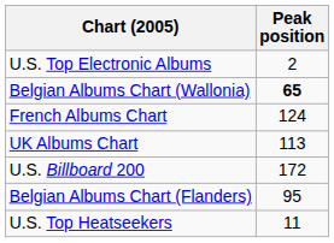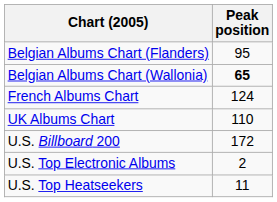rows swapped: Belgian Albums Chart (Flanders) <-> U.S. Top Electronic Albums
UK Albums Chart | Peak position: 113 -> 110
